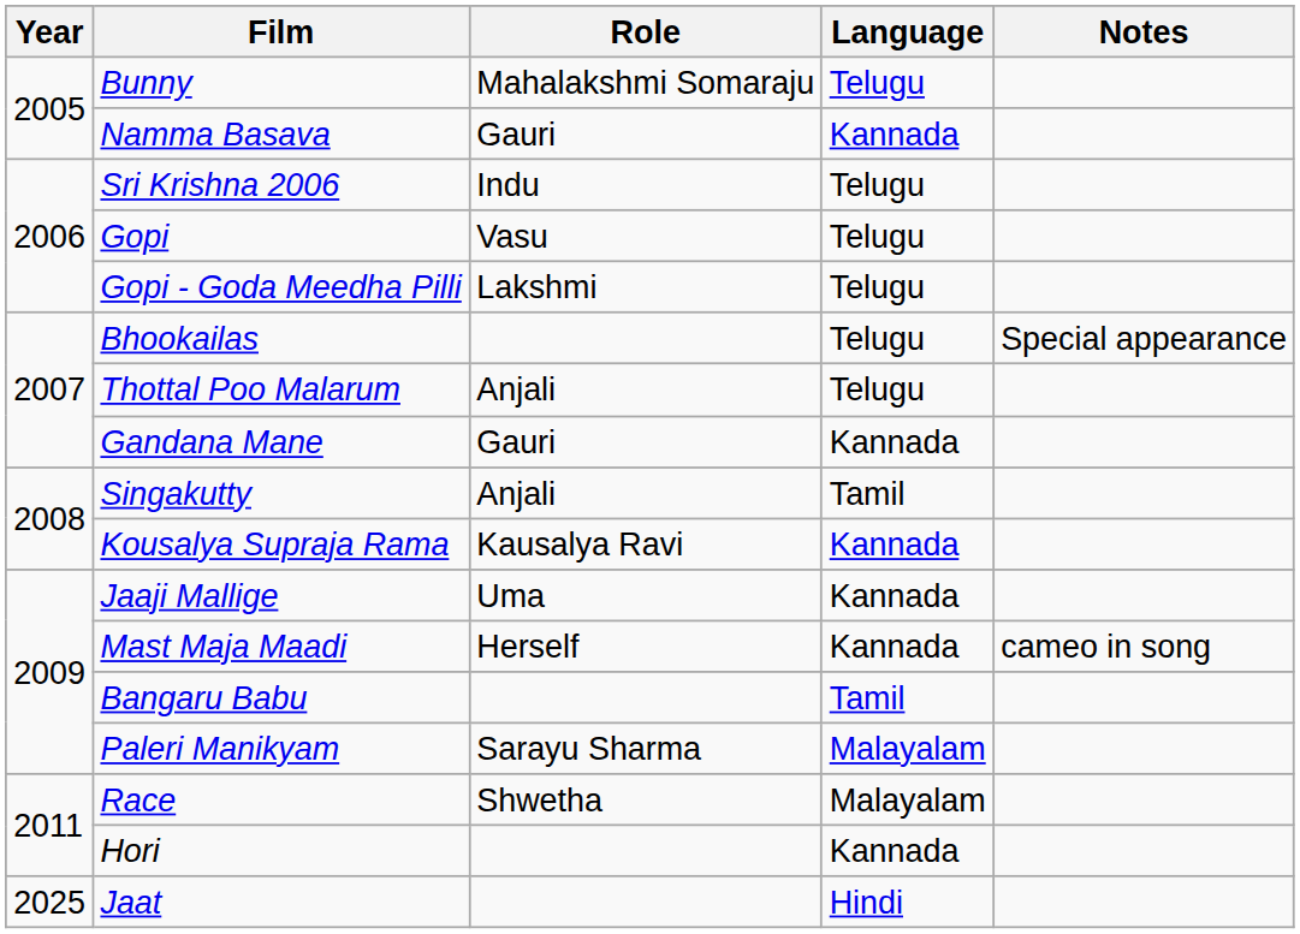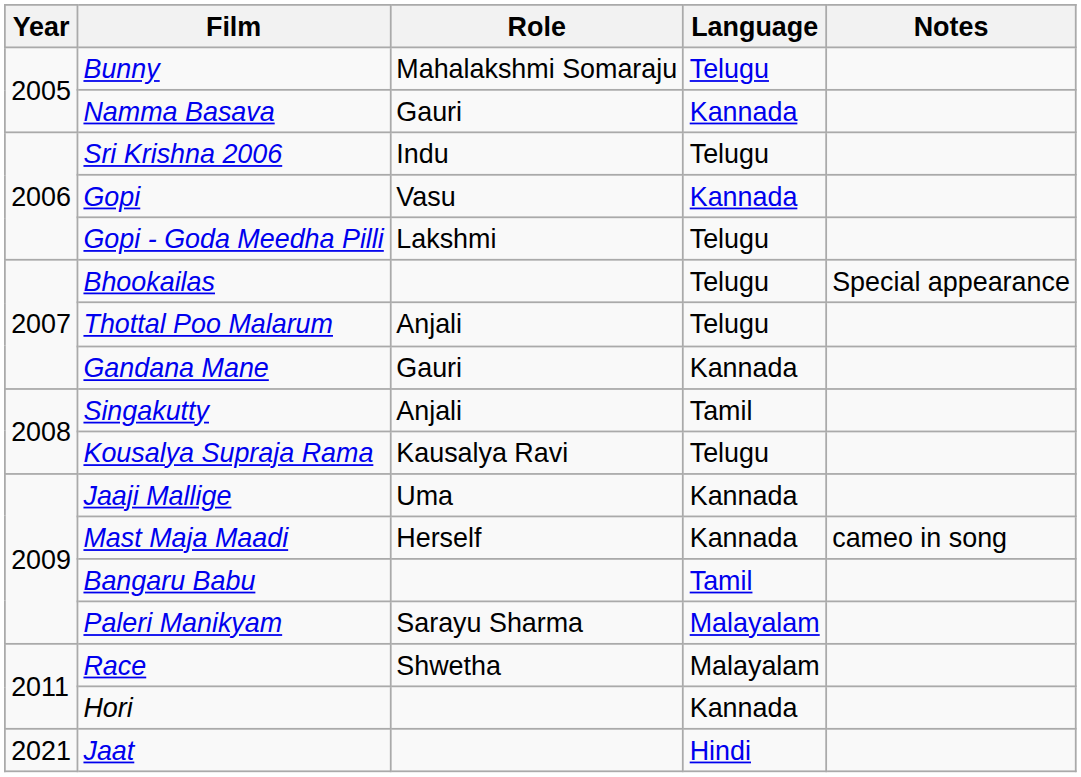Gopi | Language: Telugu -> Kannada
Kousalya Supraja Rama | Language: Kannada -> Telugu
Jaat | Year: 2025 -> 2021
